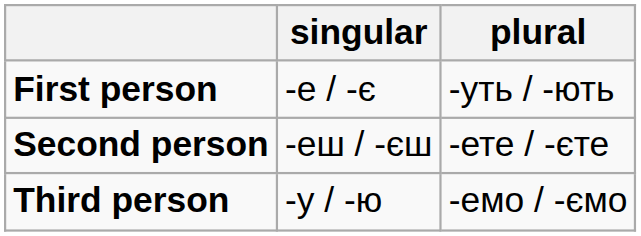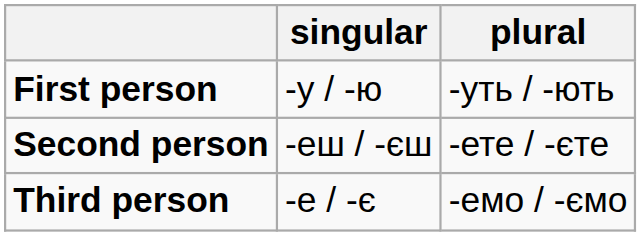First person | singular: -е / -є -> -у / -ю
Third person | singular: -у / -ю -> -е / -є
